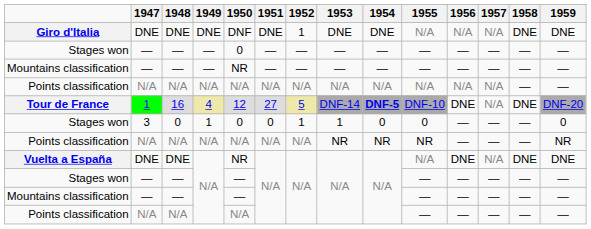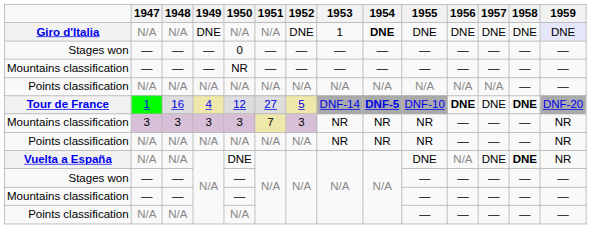Giro d'Italia | 1947: DNE -> N/A
Giro d'Italia | 1948: DNE -> N/A
Giro d'Italia | 1950: DNF -> N/A
Giro d'Italia | 1951: DNE -> N/A
Giro d'Italia | 1952: 1 -> DNE
Giro d'Italia | 1953: DNE -> 1
Giro d'Italia | 1954: normal -> bold
Giro d'Italia | 1955: N/A -> DNE
Giro d'Italia | 1956: N/A -> DNE
Giro d'Italia | 1957: N/A -> DNE
Giro d'Italia | 1959: no background -> lavender background
Tour de France | 1956: normal -> bold
Tour de France | 1957: N/A -> DNE
Tour de France | 1958: normal -> bold
- row: Stages won | 3 | 0 | 1 | 0 | 0 | 1 | 1 | 0 | 0 | — | — | — | 0
+ row: Mountains classification | 3 | 3 | 3 | 3 | 7 | 3 | NR | NR | NR | — | — | — | NR
Vuelta a España | 1947: DNE -> N/A
Vuelta a España | 1948: DNE -> N/A
Vuelta a España | 1950: NR -> DNE
Vuelta a España | 1955: N/A -> DNE
Vuelta a España | 1956: DNE -> N/A
Vuelta a España | 1957: N/A -> DNE
Vuelta a España | 1958: normal -> bold
Vuelta a España | 1959: DNE -> NR
